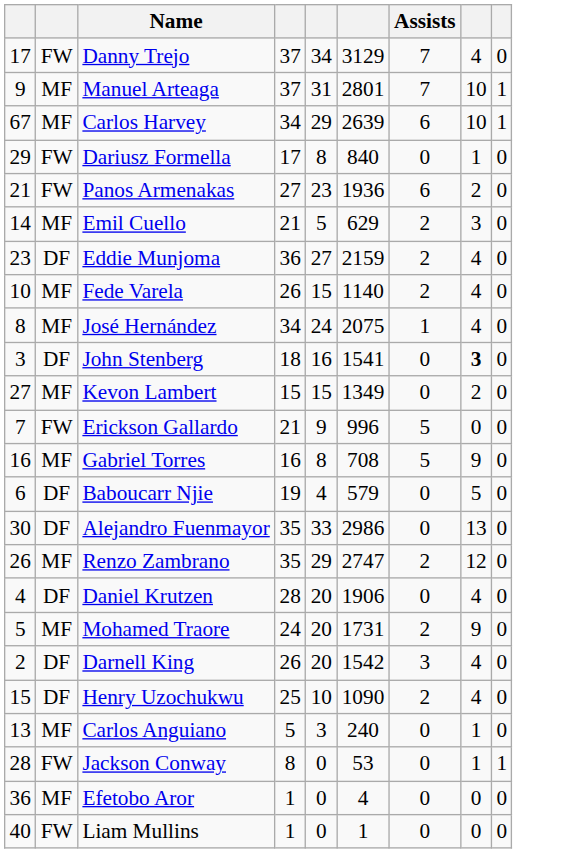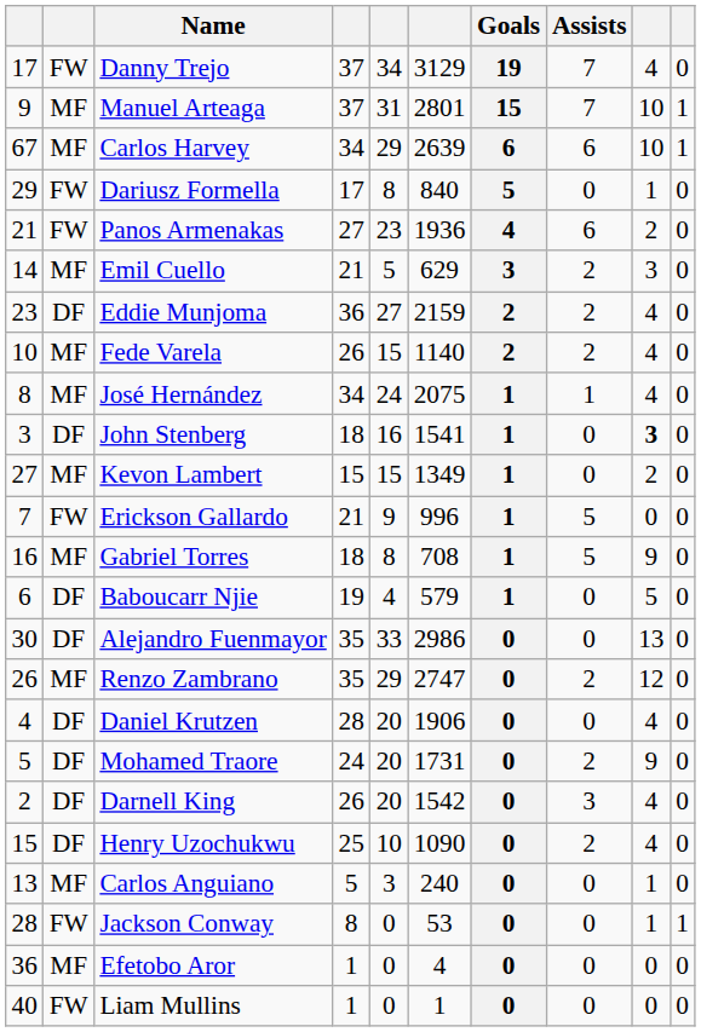+ column: Goals | 19 | 15 | 6 | 5 | 4 | 3 | 2 | 2 | 1 | 1 | 1 | 1 | 1 | 1 | 0 | 0 | 0 | 0 | 0 | 0 | 0 | 0 | 0 | 0
Gabriel Torres | column 4: 16 -> 18
Mohamed Traore | column 2: MF -> DF
